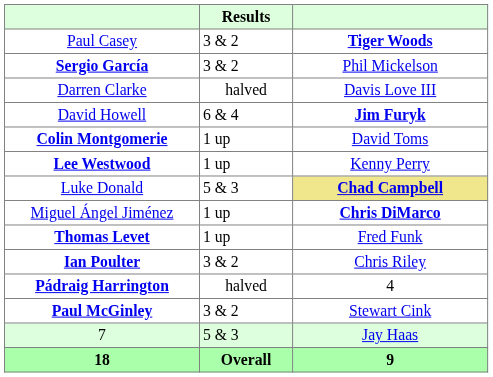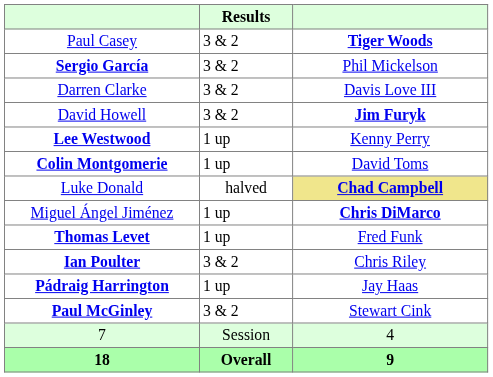Darren Clarke | Results: halved -> 3 & 2
David Howell | Results: 6 & 4 -> 3 & 2
rows swapped: Lee Westwood <-> Colin Montgomerie
Luke Donald | Results: 5 & 3 -> halved
Pádraig Harrington | Results: halved -> 1 up
Pádraig Harrington | column 3: 4 -> Jay Haas
7 | Results: 5 & 3 -> Session
7 | column 3: Jay Haas -> 4
